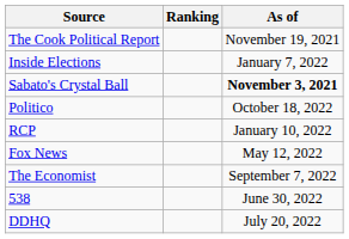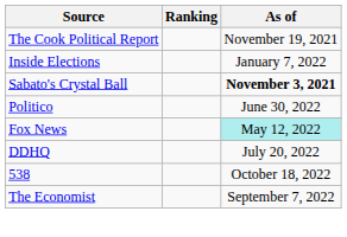Politico | As of: October 18, 2022 -> June 30, 2022
- row: RCP | January 10, 2022
Fox News | As of: no background -> paleturquoise background
rows swapped: DDHQ <-> The Economist
538 | As of: June 30, 2022 -> October 18, 2022
